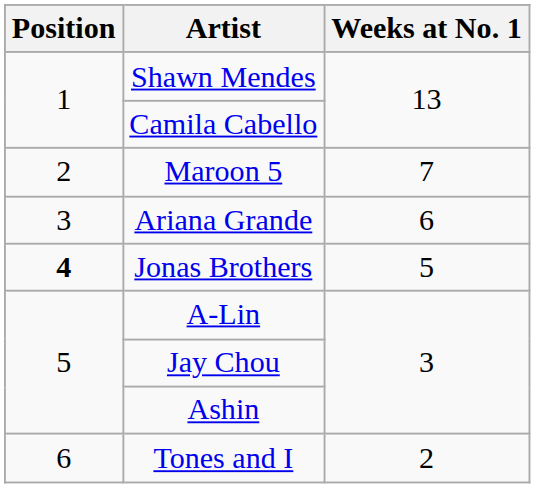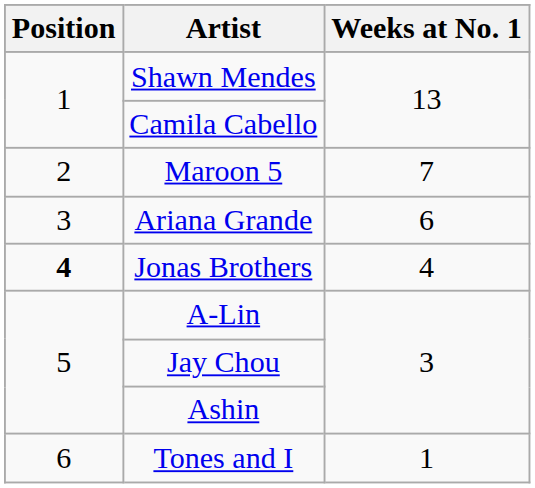Jonas Brothers | Weeks at No. 1: 5 -> 4
Tones and I | Weeks at No. 1: 2 -> 1
